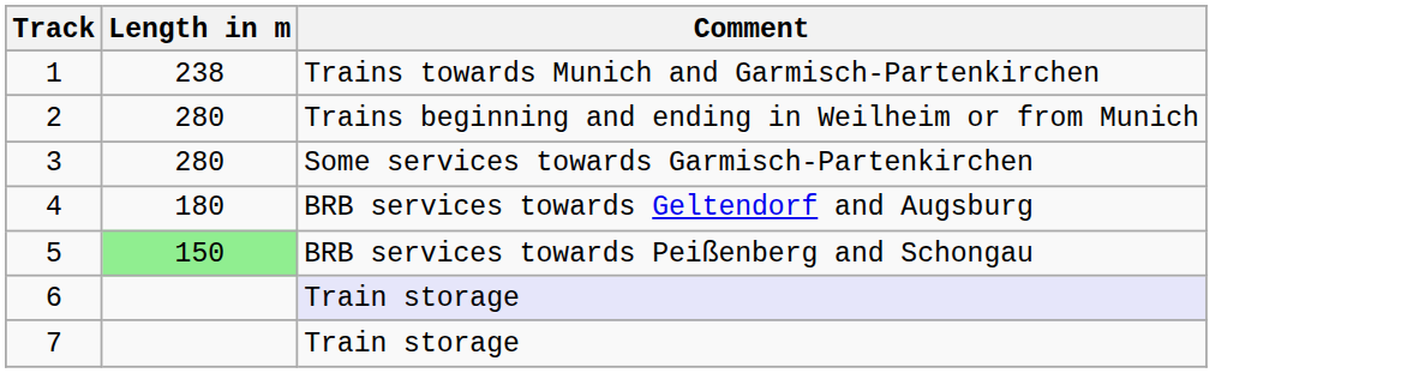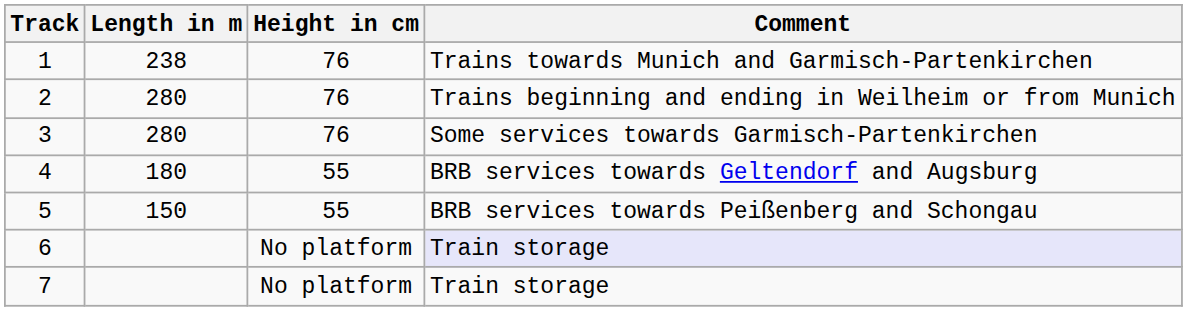+ column: Height in cm | 76 | 76 | 76 | 55 | 55 | No platform | No platform
5 | Length in m: lightgreen background -> no background
